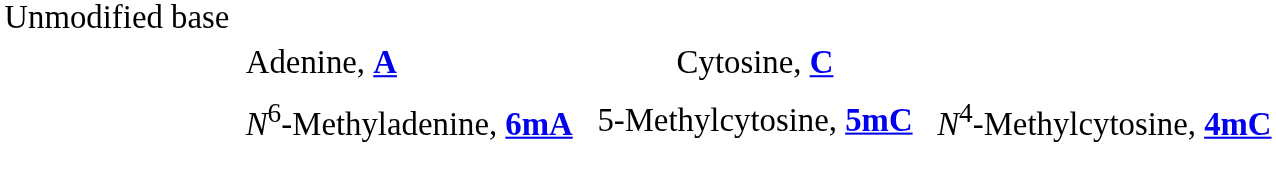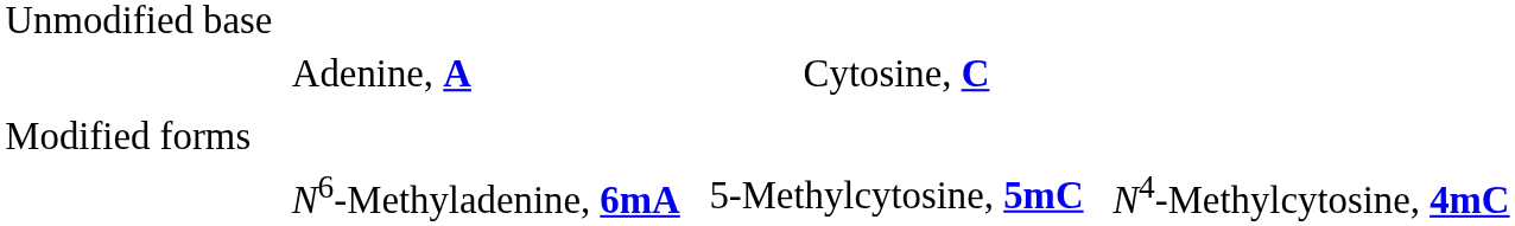+ row: Modified forms
